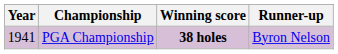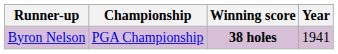columns swapped: Year <-> Runner-up
